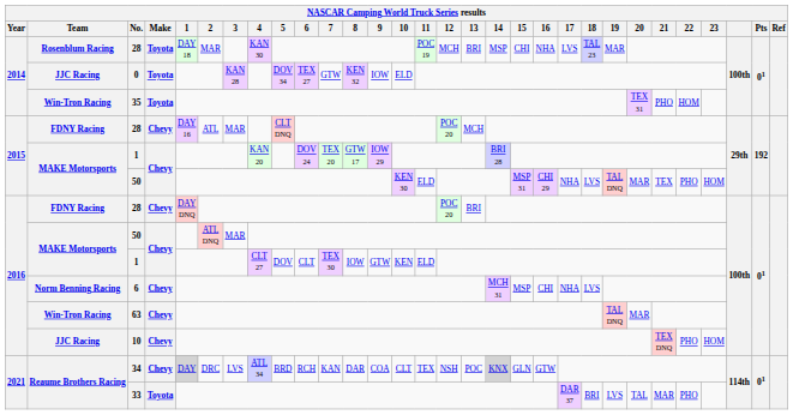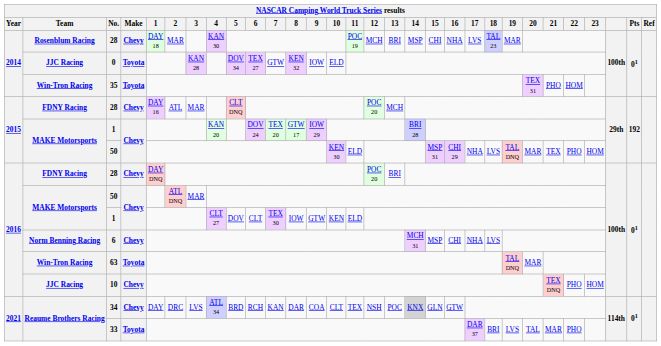2014 / 28 | Make: Toyota -> Chevy
63 | Make: Chevy -> Toyota
34 | 1: lightgrey background -> no background
